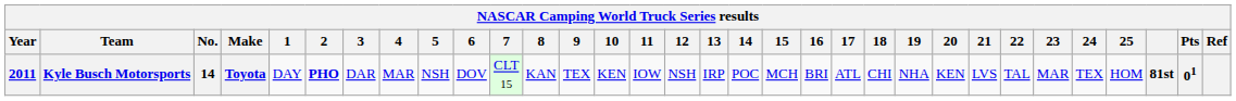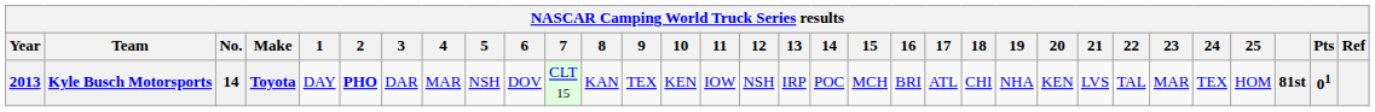Kyle Busch Motorsports | Year: 2011 -> 2013
